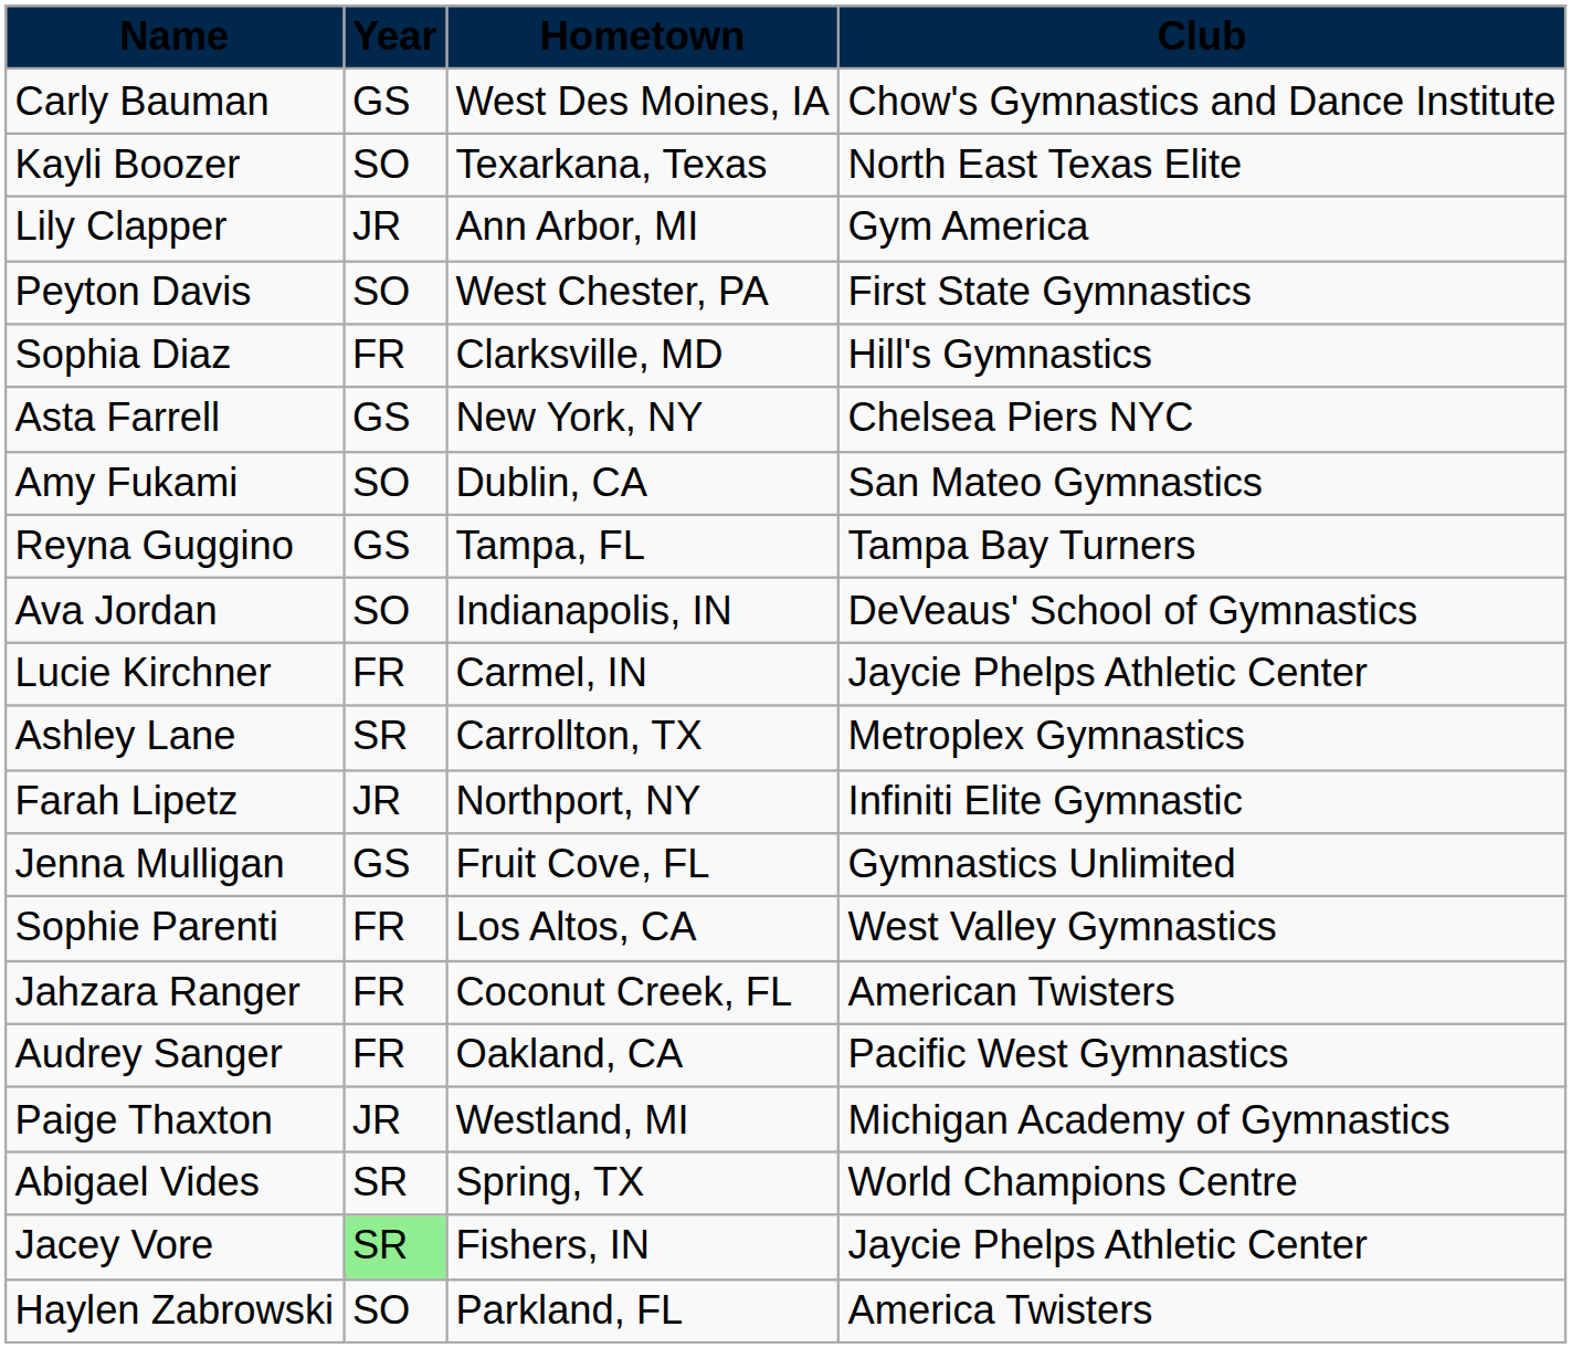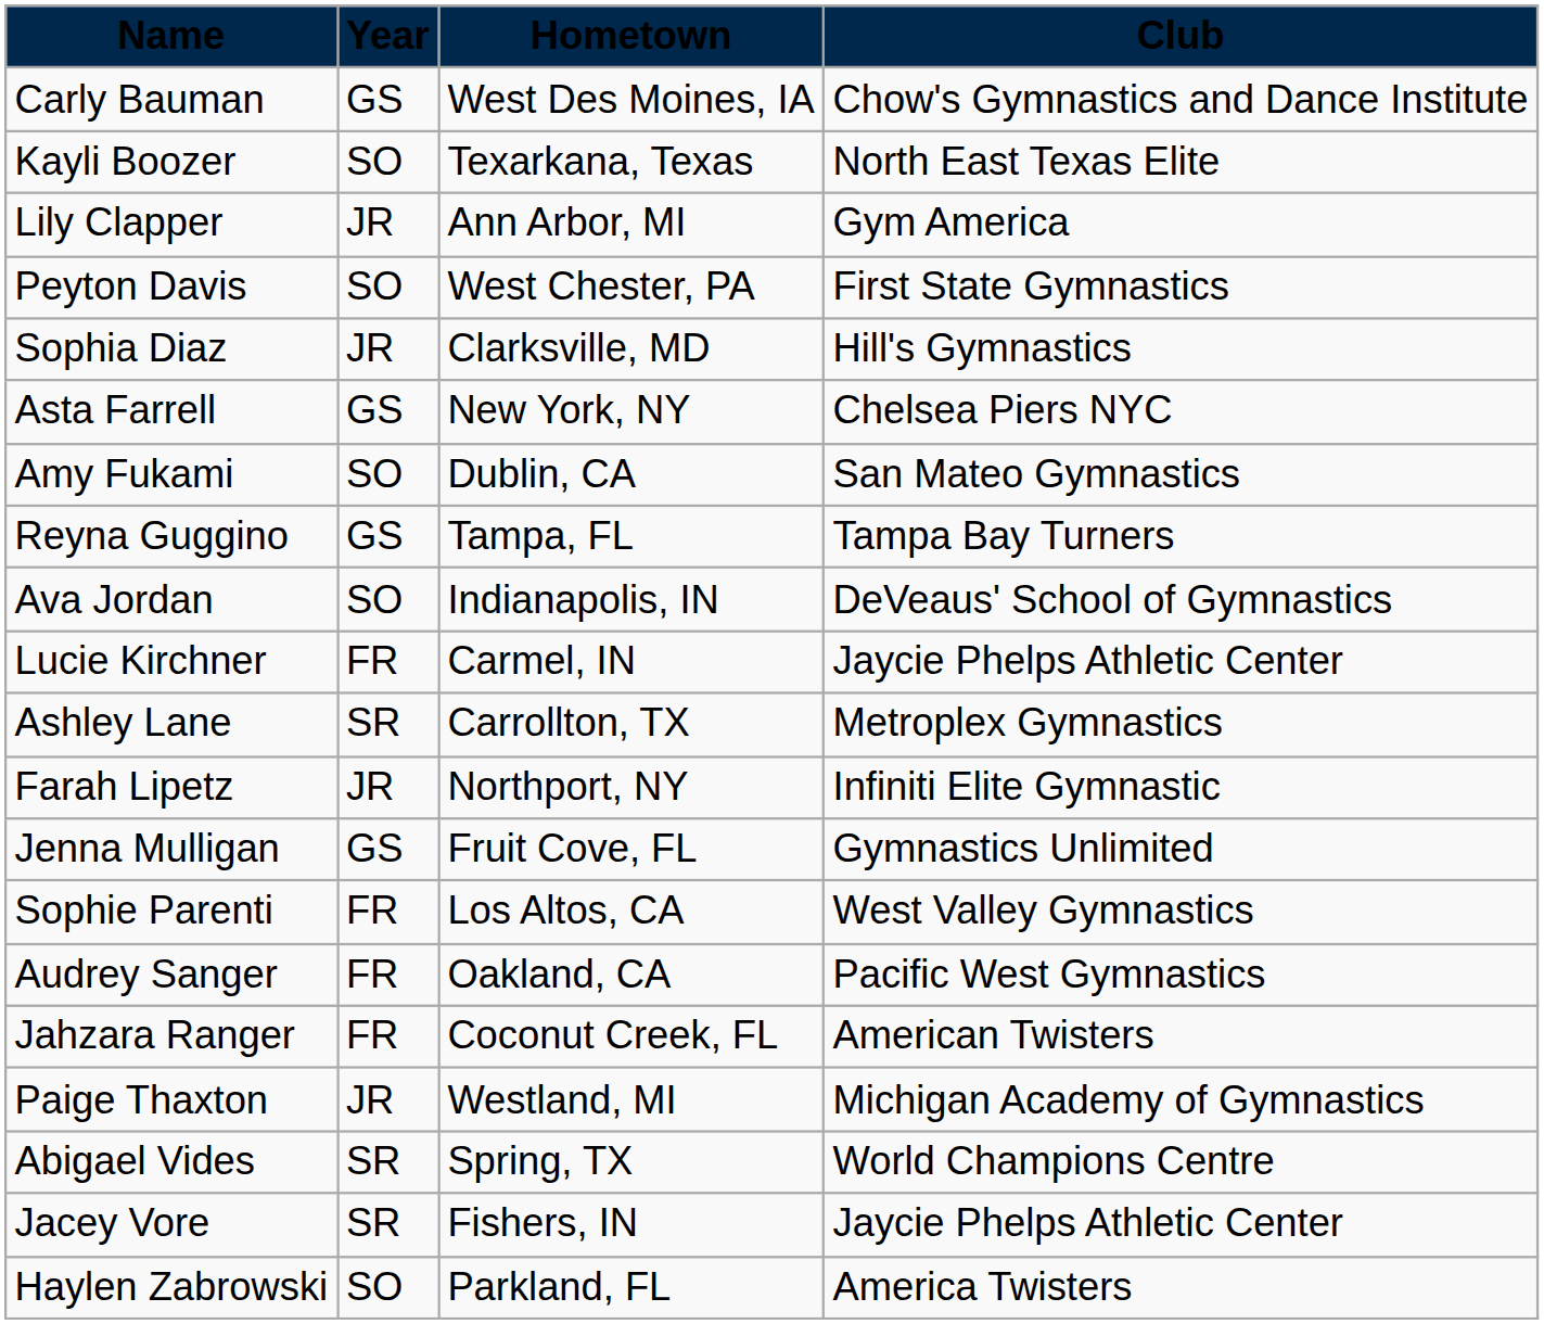Sophia Diaz | column 2: FR -> JR
rows swapped: Jahzara Ranger <-> Audrey Sanger
Jacey Vore | column 2: lightgreen background -> no background
